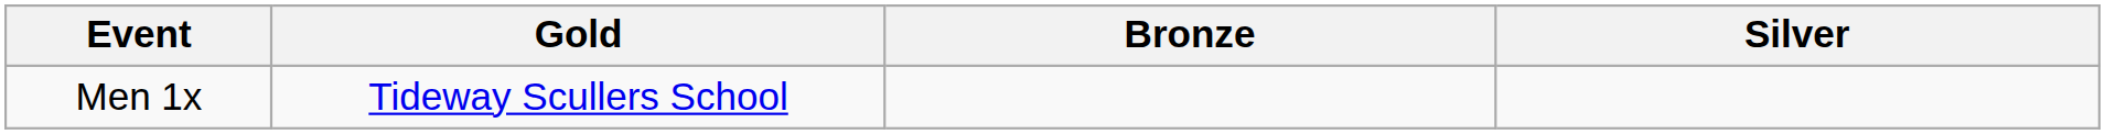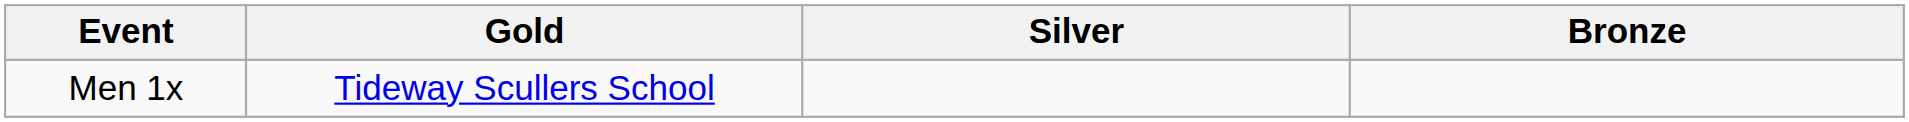columns swapped: Silver <-> Bronze
